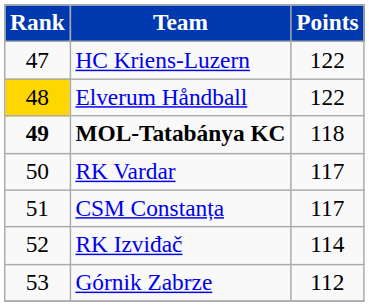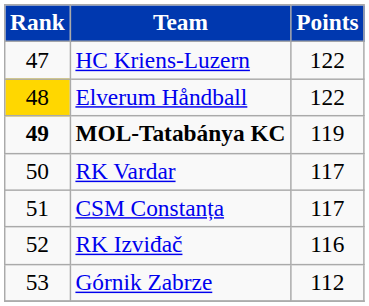MOL-Tatabánya KC | Points: 118 -> 119
RK Izviđač | Points: 114 -> 116
